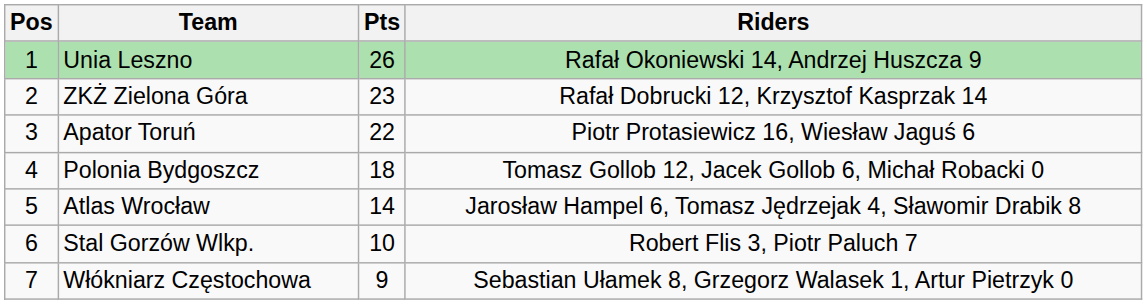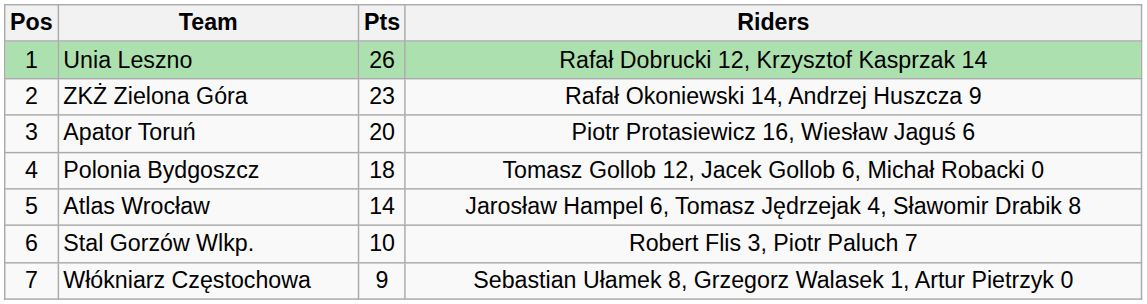Unia Leszno | Riders: Rafał Okoniewski 14, Andrzej Huszcza 9 -> Rafał Dobrucki 12, Krzysztof Kasprzak 14
ZKŻ Zielona Góra | Riders: Rafał Dobrucki 12, Krzysztof Kasprzak 14 -> Rafał Okoniewski 14, Andrzej Huszcza 9
Apator Toruń | Pts: 22 -> 20
